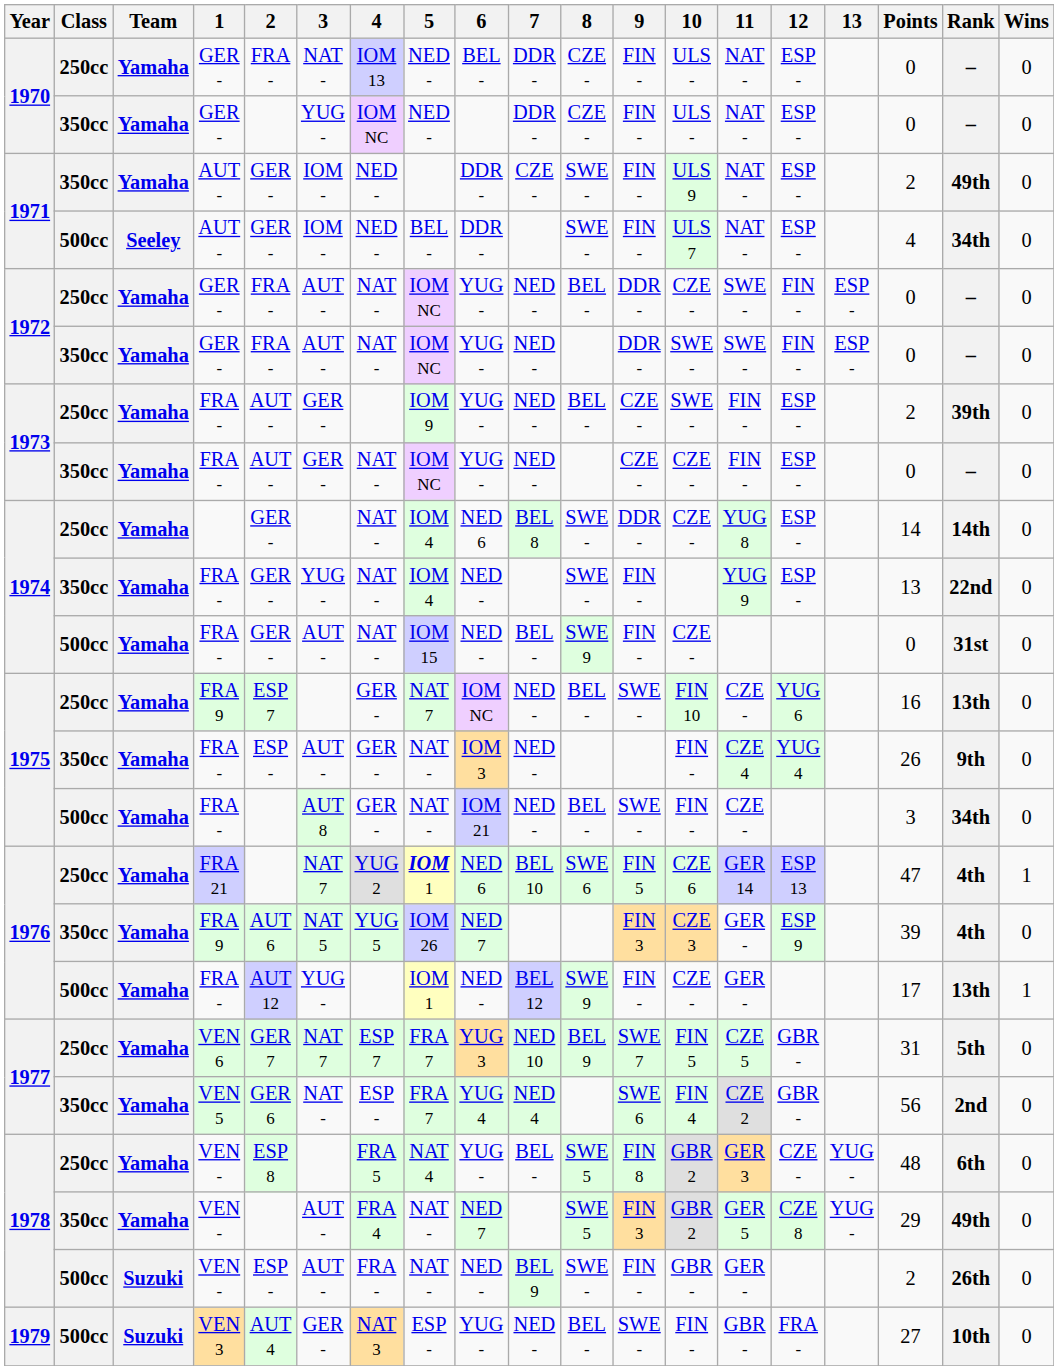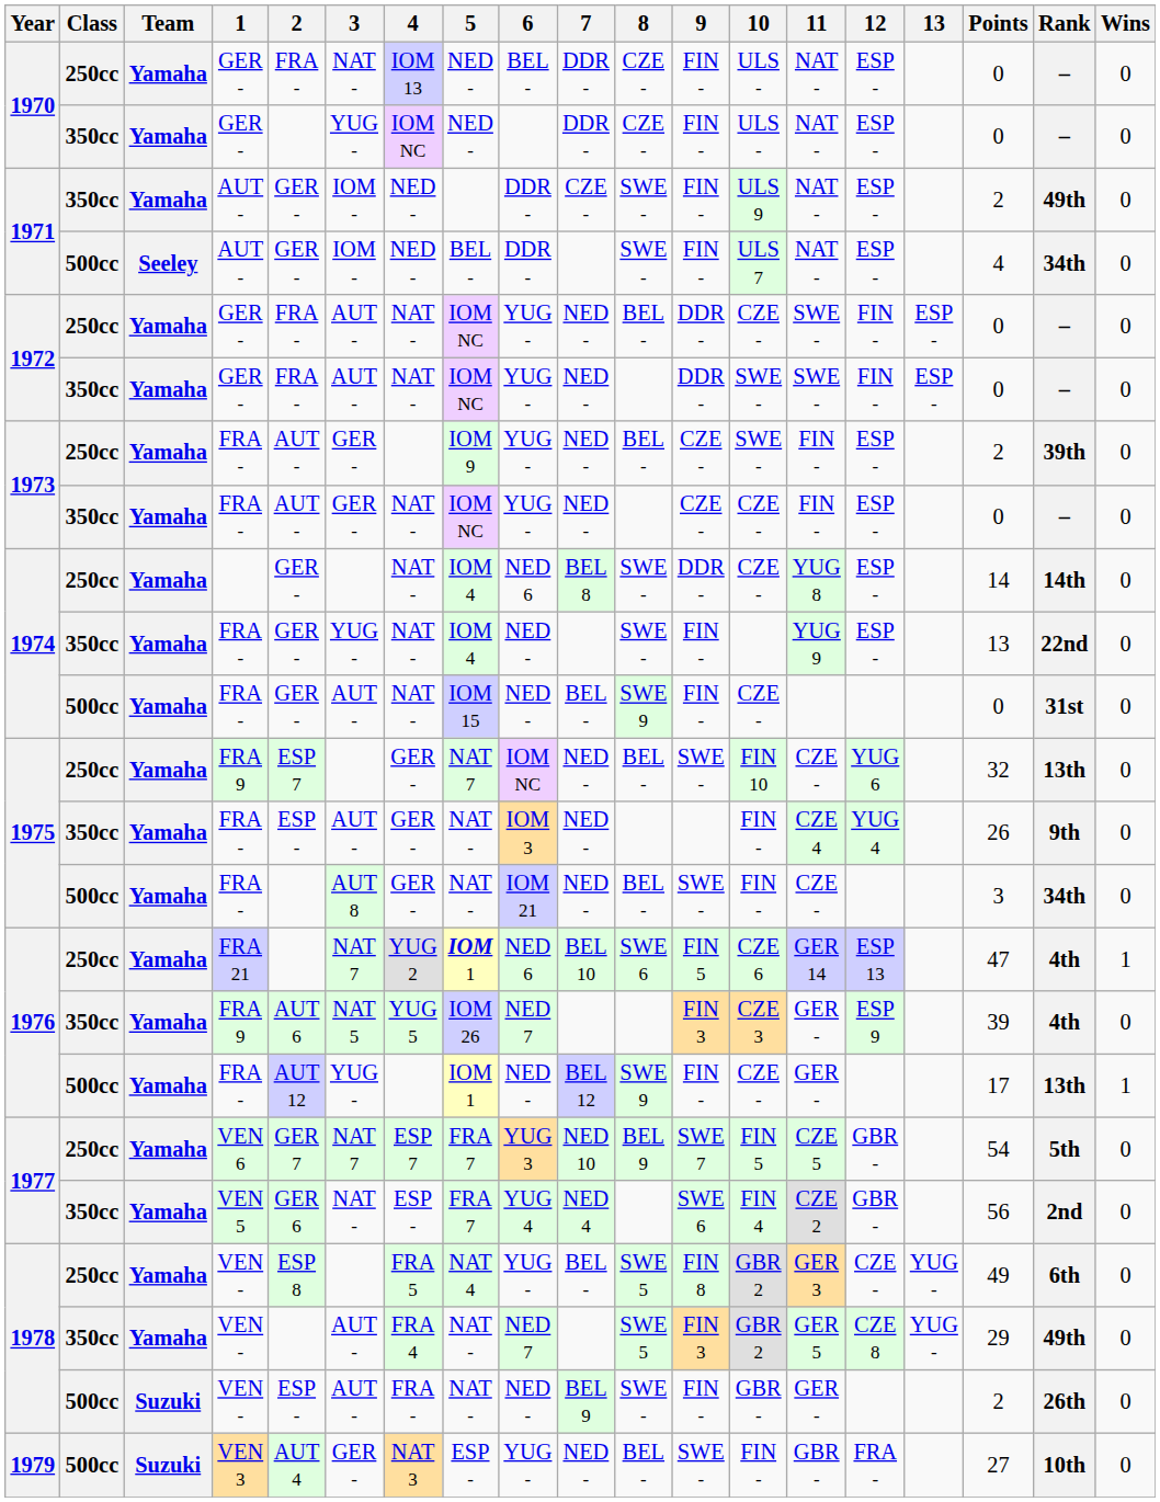1975 / 250cc | Points: 16 -> 32
1977 / 250cc | Points: 31 -> 54
1978 / 250cc | Points: 48 -> 49
